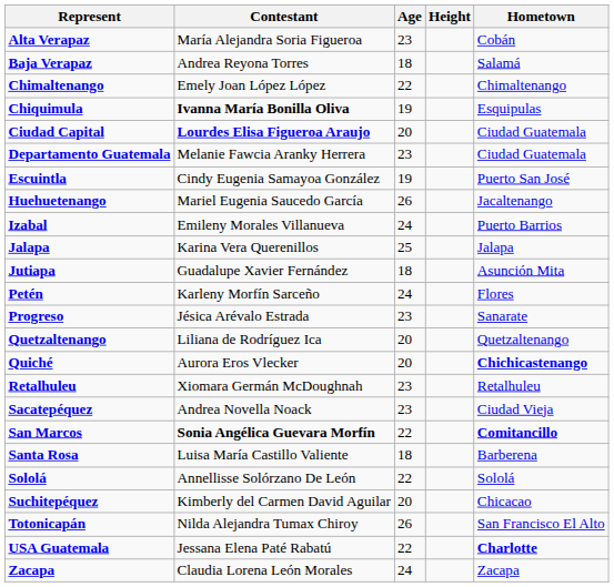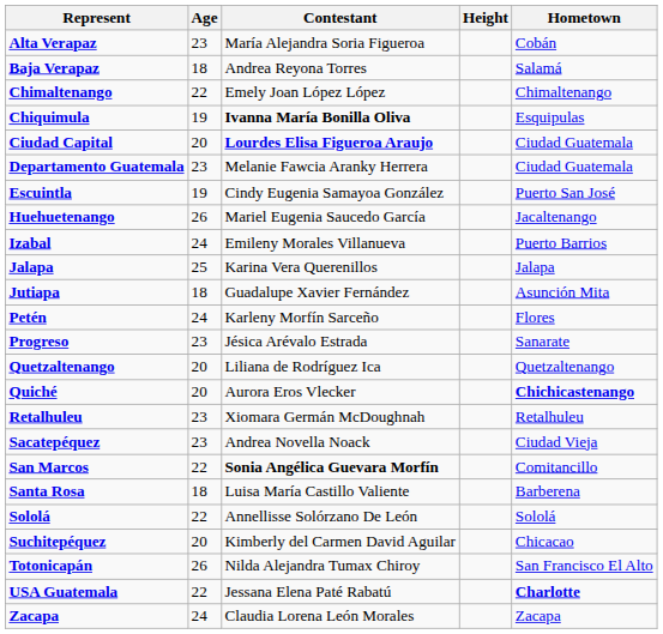columns swapped: Contestant <-> Age
San Marcos | Hometown: bold -> normal
